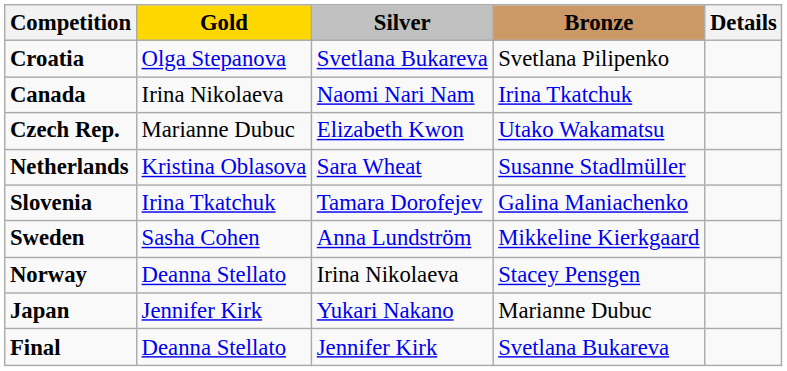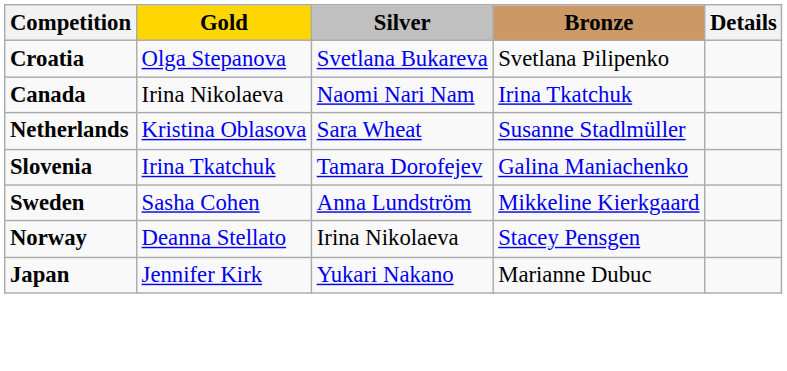- row: Czech Rep. | Marianne Dubuc | Elizabeth Kwon | Utako Wakamatsu
- row: Final | Deanna Stellato | Jennifer Kirk | Svetlana Bukareva
